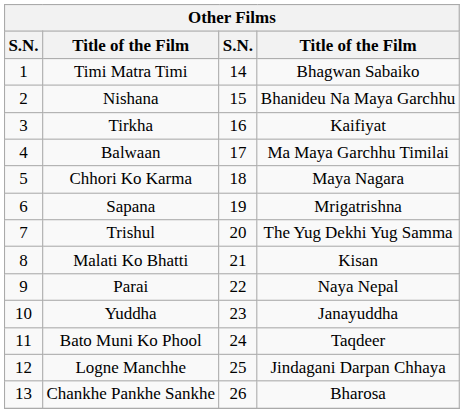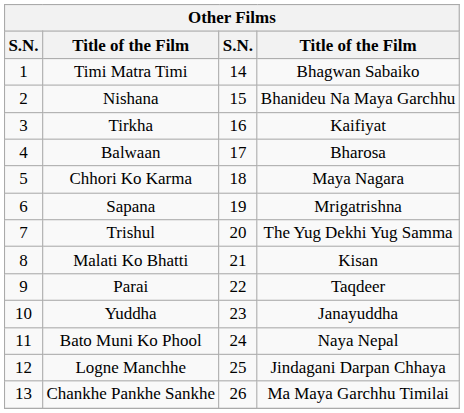Balwaan | column 4: Ma Maya Garchhu Timilai -> Bharosa
Parai | column 4: Naya Nepal -> Taqdeer
Bato Muni Ko Phool | column 4: Taqdeer -> Naya Nepal
Chankhe Pankhe Sankhe | column 4: Bharosa -> Ma Maya Garchhu Timilai
